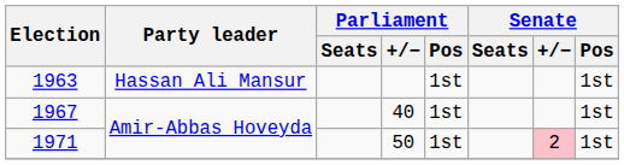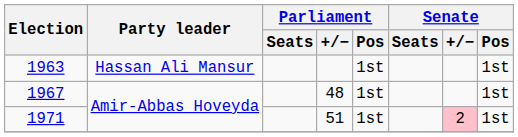1967 | Parliament / +/−: 40 -> 48
1971 | Parliament / +/−: 50 -> 51
